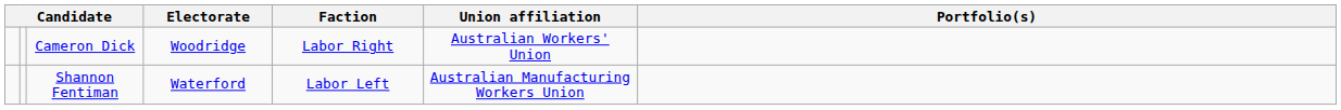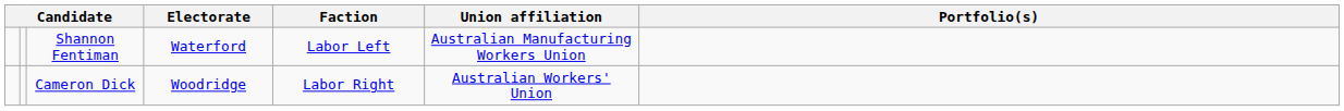rows swapped: Shannon Fentiman <-> Cameron Dick
